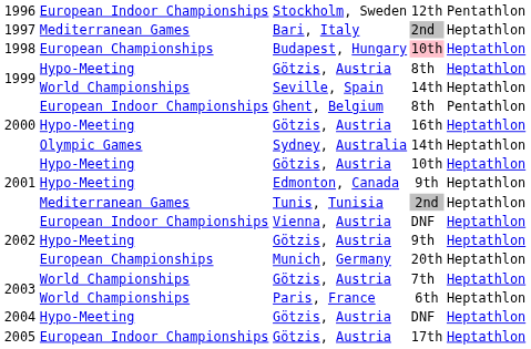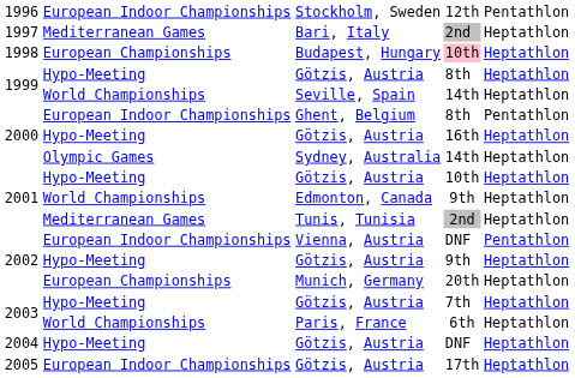Edmonton, Canada | column 2: Hypo-Meeting -> World Championships
Vienna, Austria | column 5: Heptathlon -> Pentathlon
2003 / Götzis, Austria | column 2: World Championships -> Hypo-Meeting
